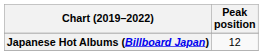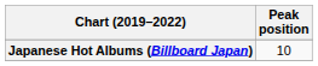Japanese Hot Albums (Billboard Japan) | Peak position: 12 -> 10
